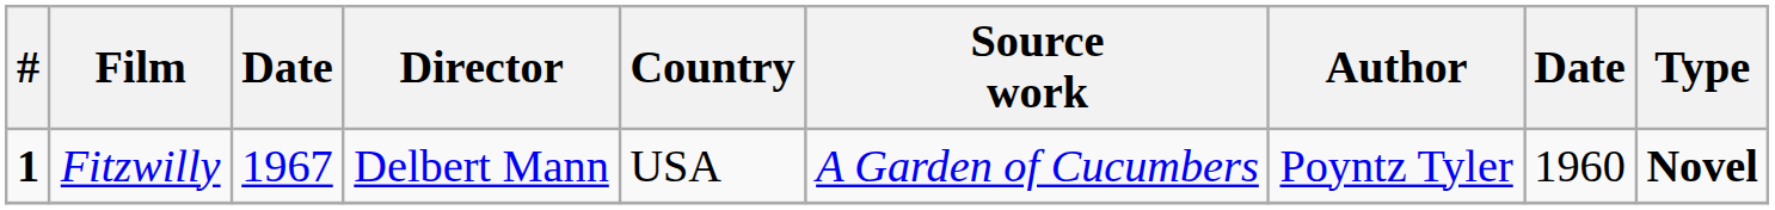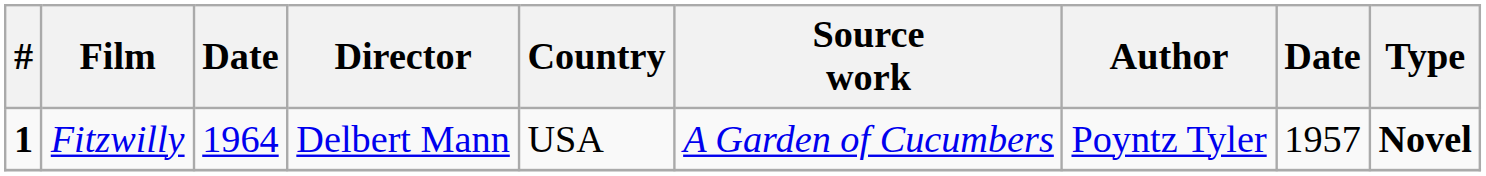Fitzwilly | column 3: 1967 -> 1964
Fitzwilly | column 8: 1960 -> 1957
